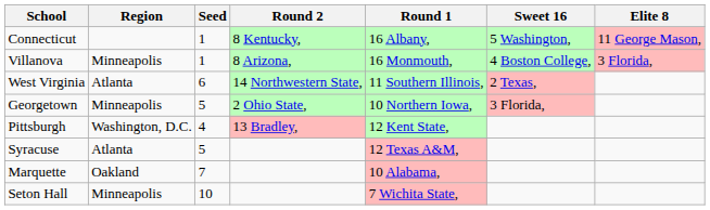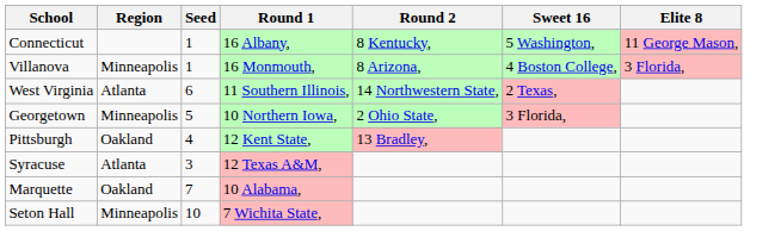columns swapped: Round 1 <-> Round 2
Pittsburgh | Region: Washington, D.C. -> Oakland
Syracuse | Seed: 5 -> 3
